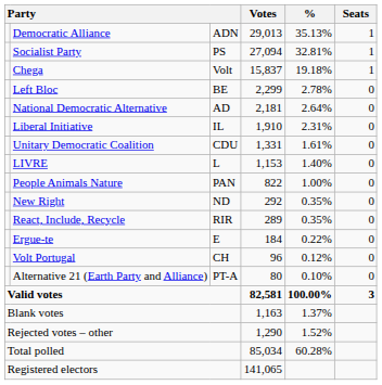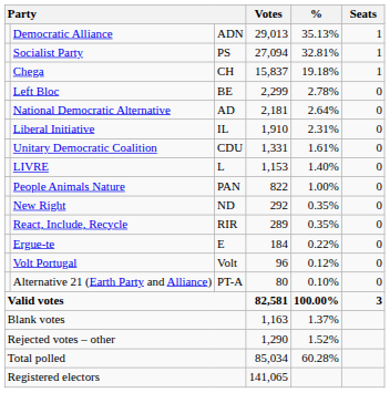Chega | column 3: Volt -> CH
Volt Portugal | column 3: CH -> Volt
